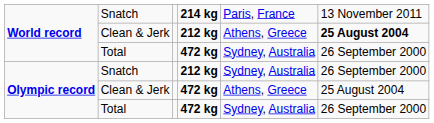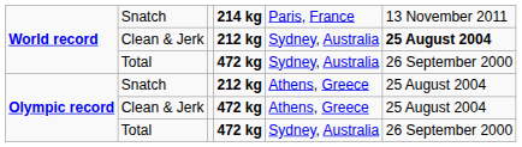World record / Clean & Jerk | column 5: Athens, Greece -> Sydney, Australia
Olympic record / Snatch | column 5: Sydney, Australia -> Athens, Greece
Olympic record / Snatch | column 6: 26 September 2000 -> 25 August 2004
